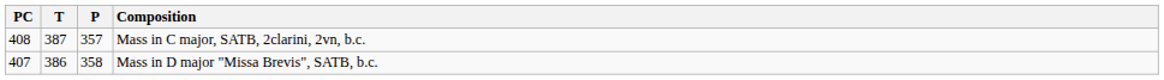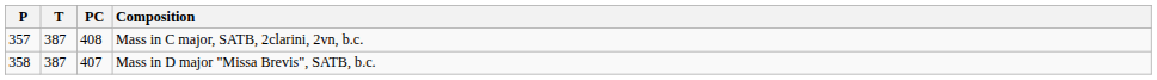columns swapped: P <-> PC
Mass in D major "Missa Brevis", SATB, b.c. | T: 386 -> 387
